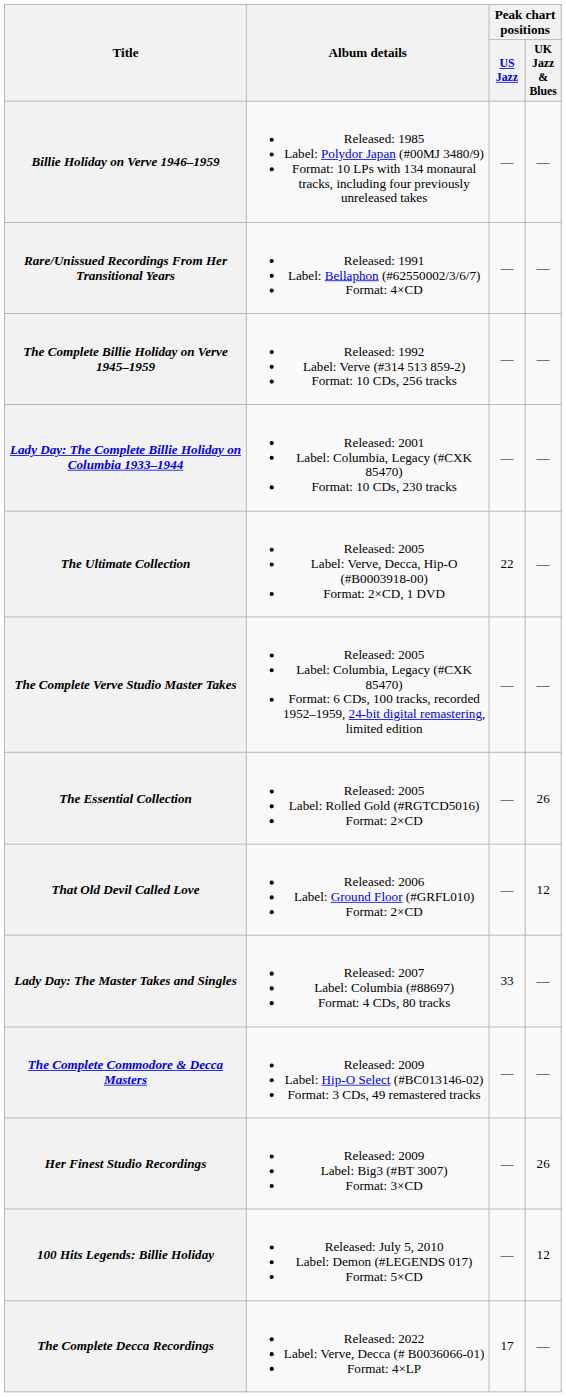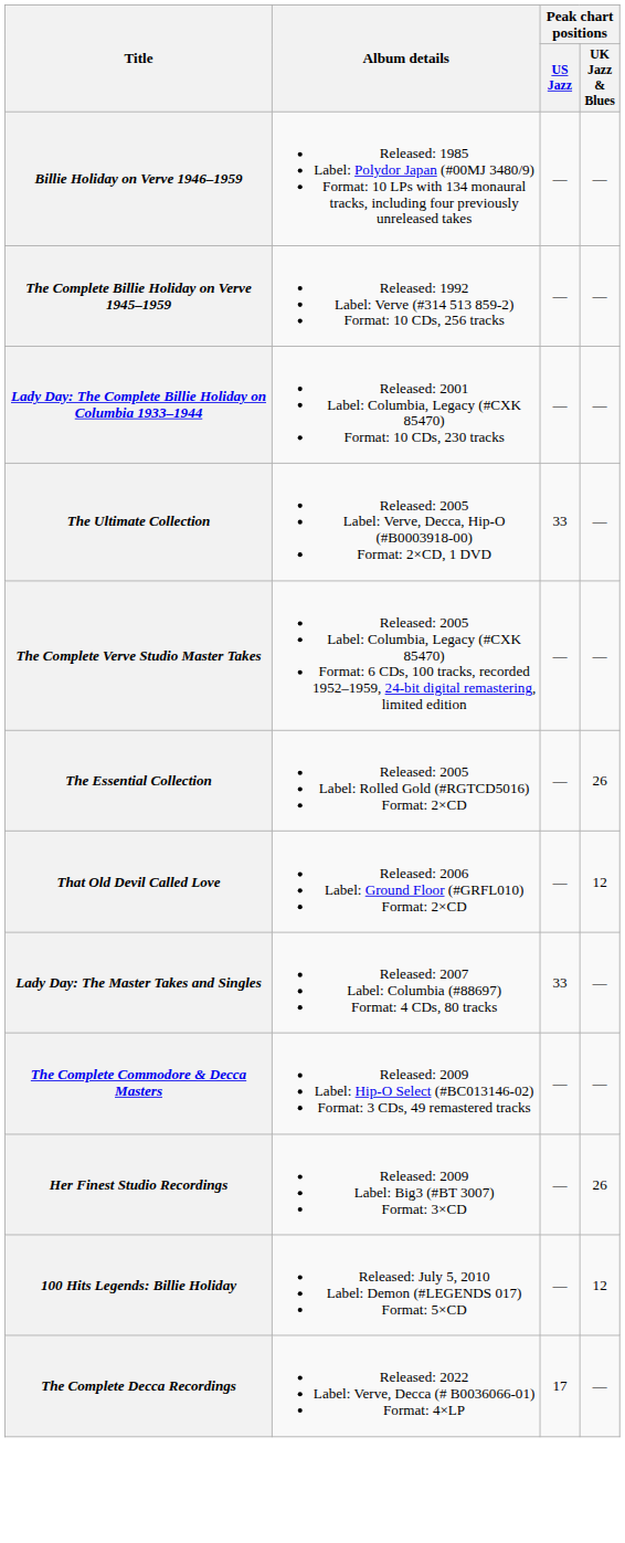- row: Rare/Unissued Recordings From Her Transitional Years | Released: 1991 Label: Bellaphon (#62550002/3/6/7) Format: 4×CD | — | —
The Ultimate Collection | Peak chart positions / US Jazz: 22 -> 33
